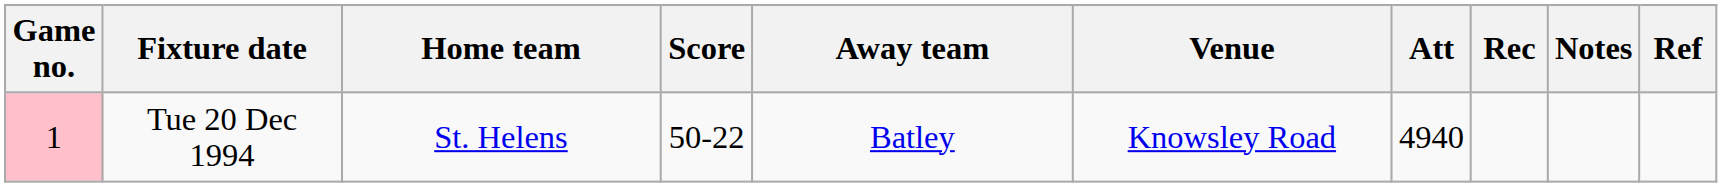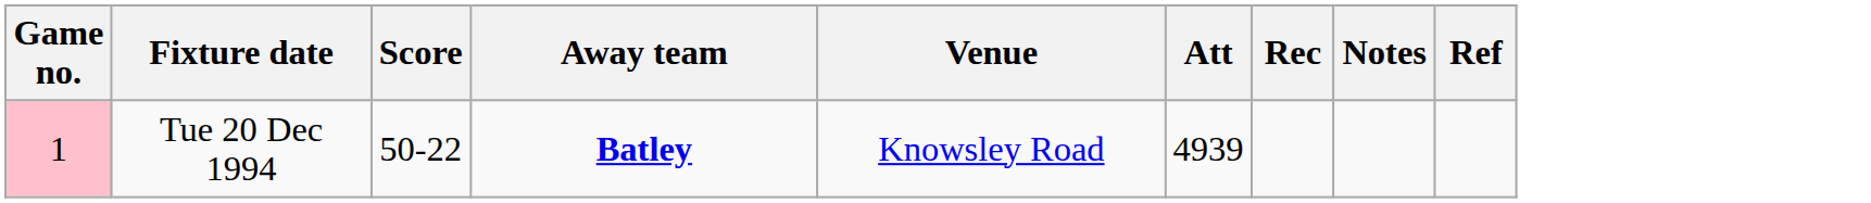- column: Home team | St. Helens
Tue 20 Dec 1994 | Away team: normal -> bold
Tue 20 Dec 1994 | Att: 4940 -> 4939
